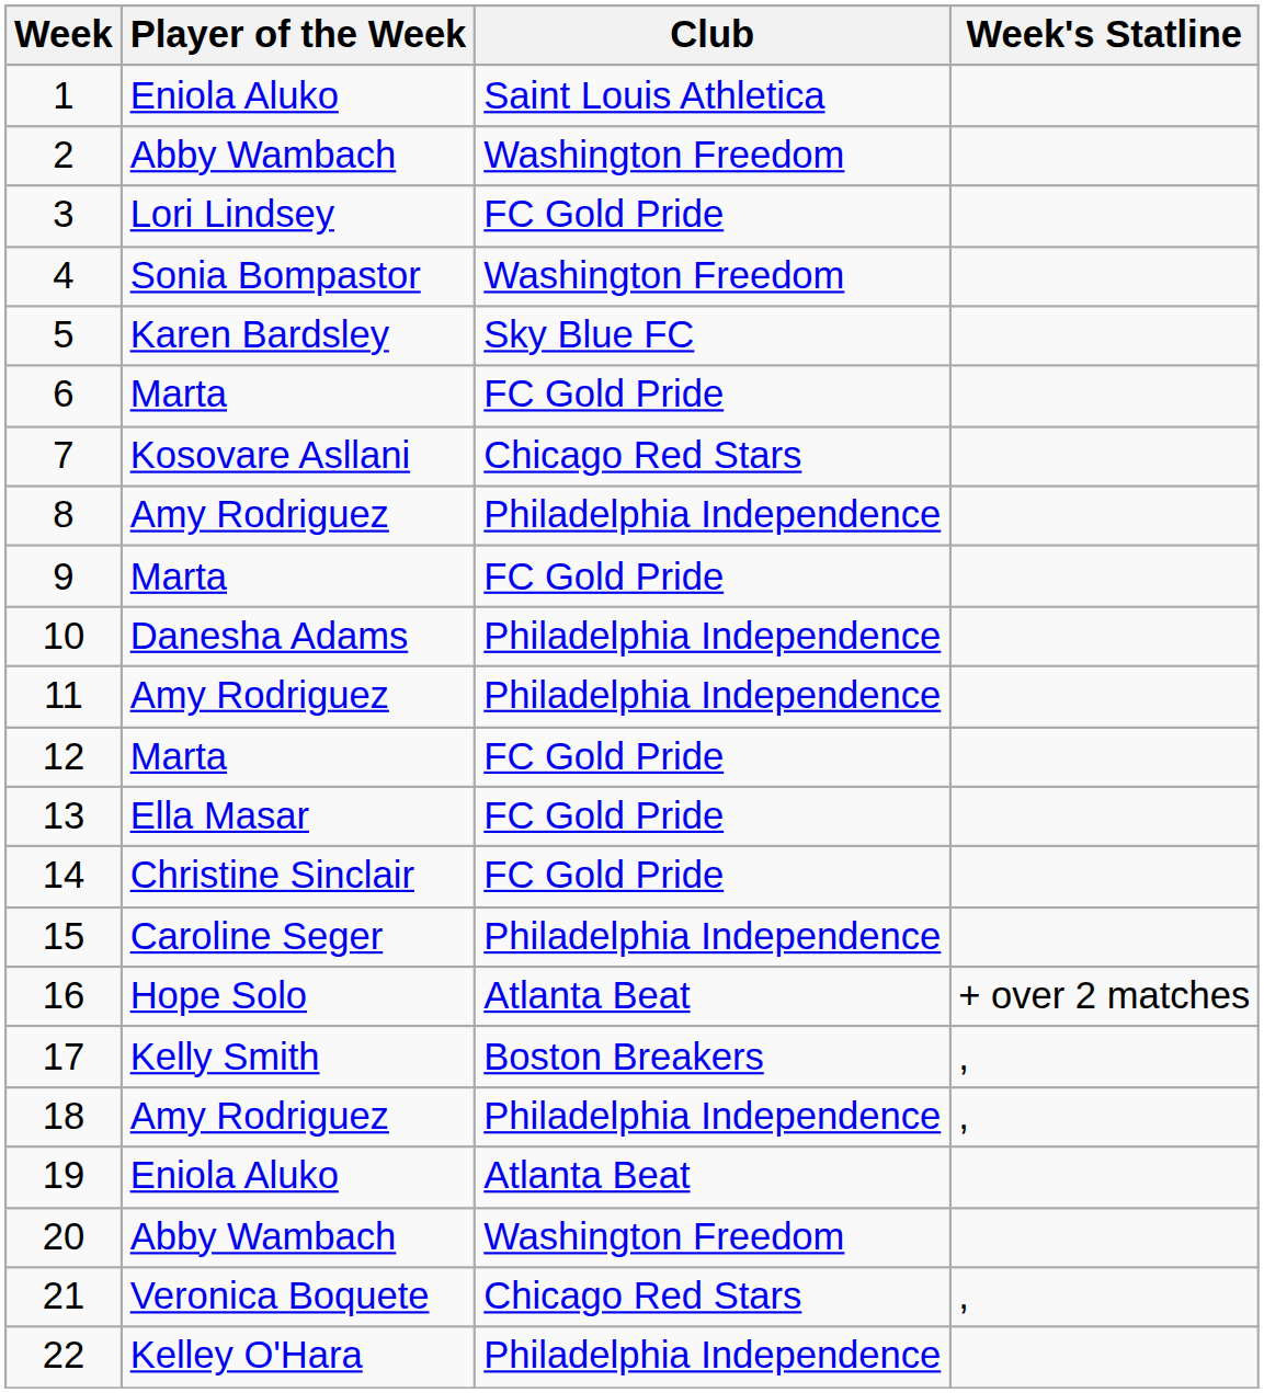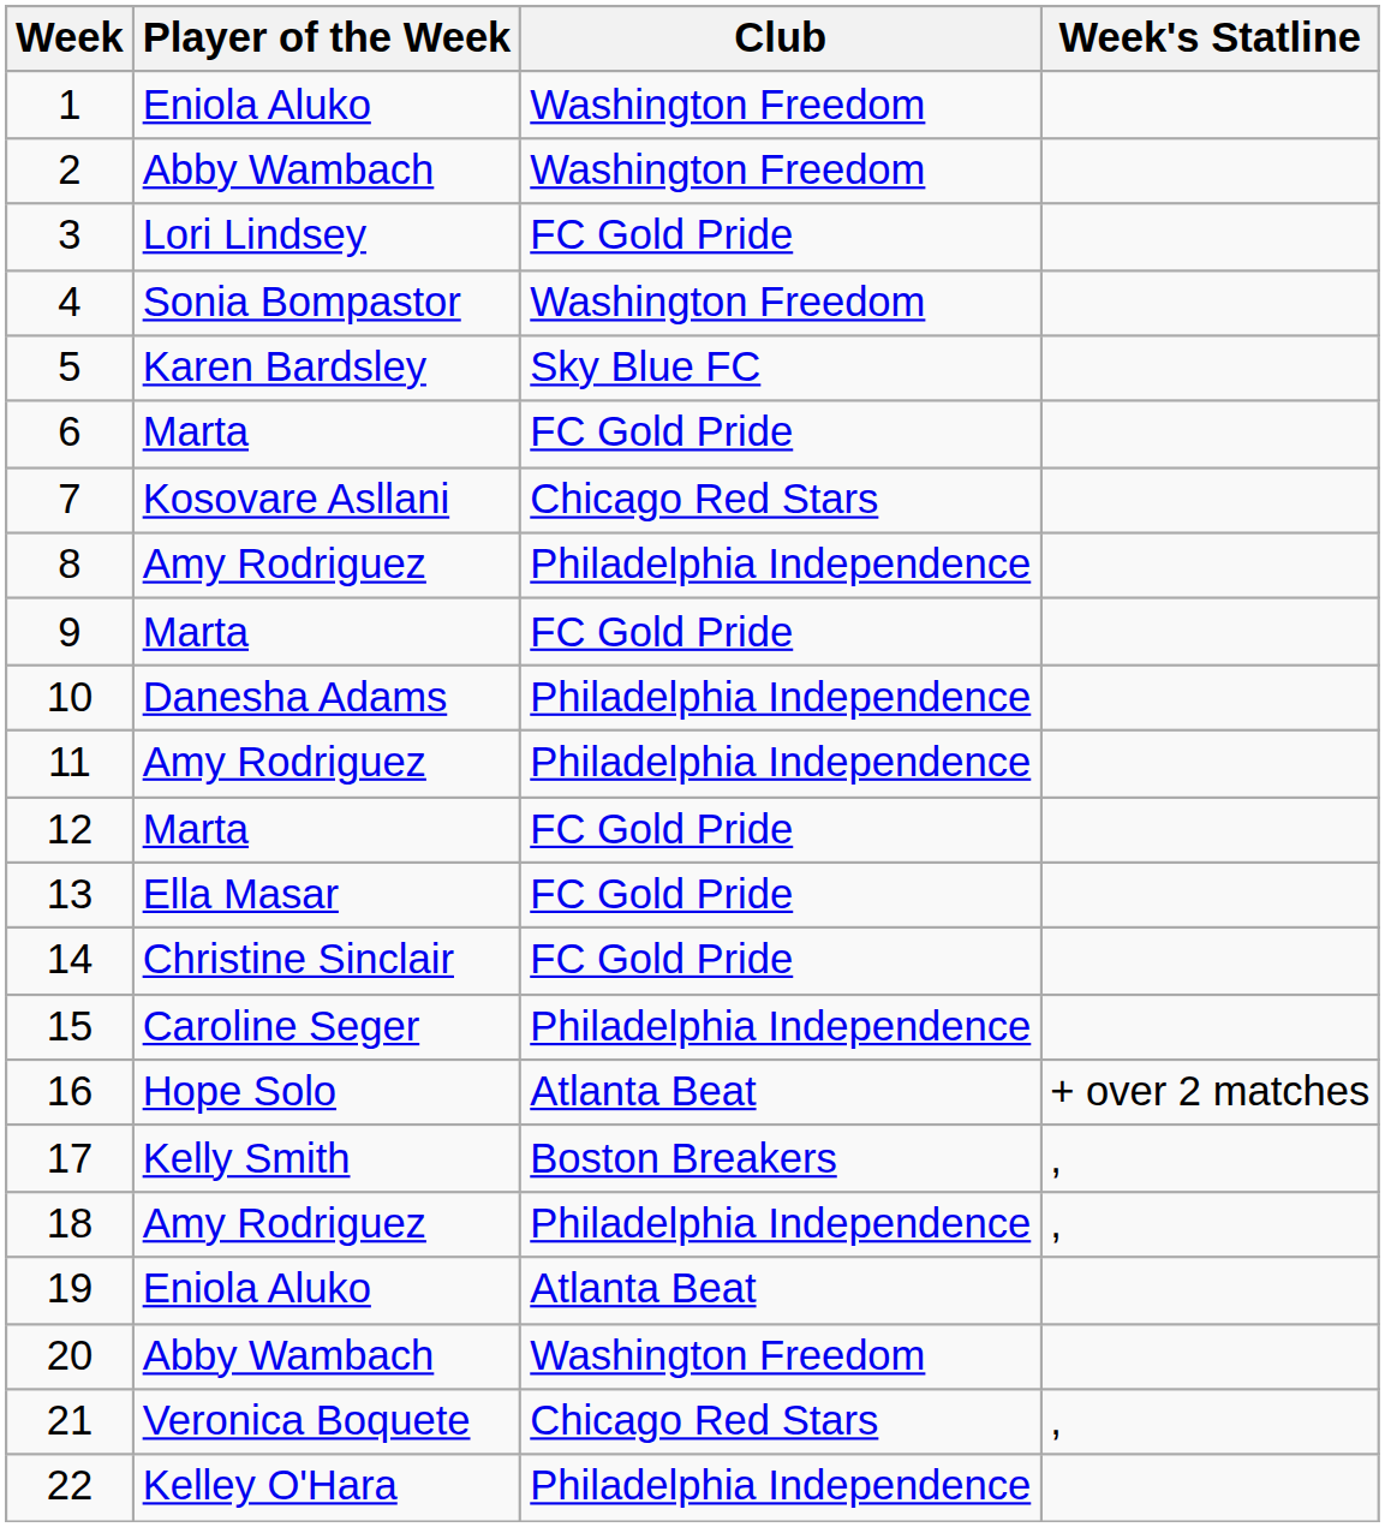1 | Club: Saint Louis Athletica -> Washington Freedom
